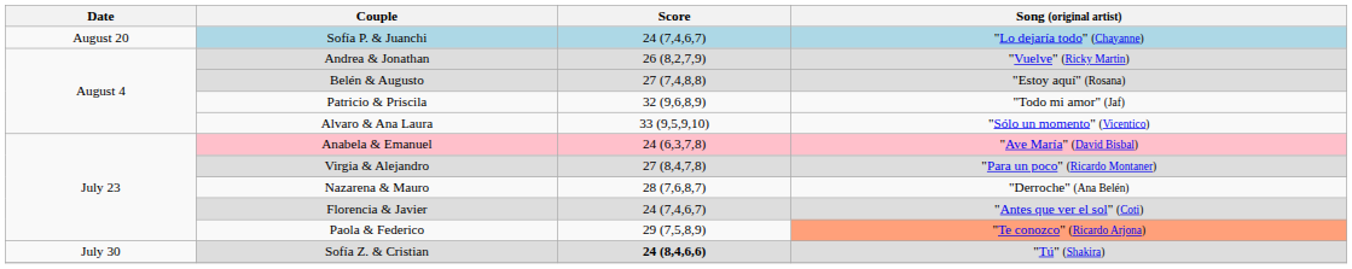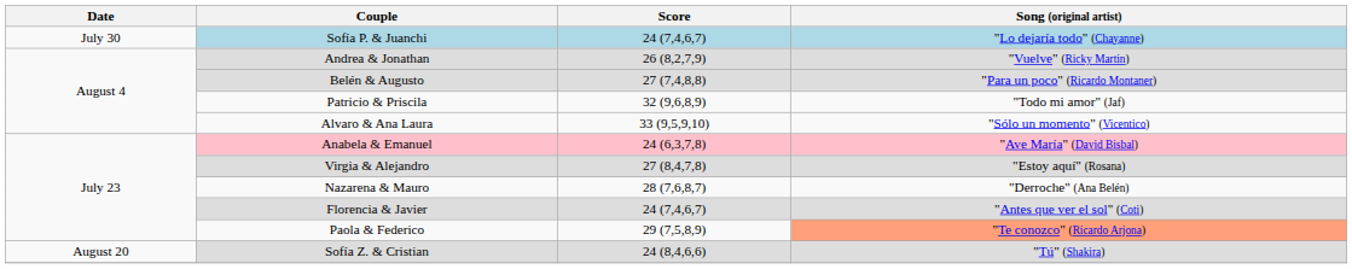Sofía P. & Juanchi | Date: August 20 -> July 30
Belén & Augusto | Song (original artist): "Estoy aquí" (Rosana) -> "Para un poco" (Ricardo Montaner)
Virgia & Alejandro | Song (original artist): "Para un poco" (Ricardo Montaner) -> "Estoy aquí" (Rosana)
Sofía Z. & Cristian | Date: July 30 -> August 20
Sofía Z. & Cristian | Score: bold -> normal
